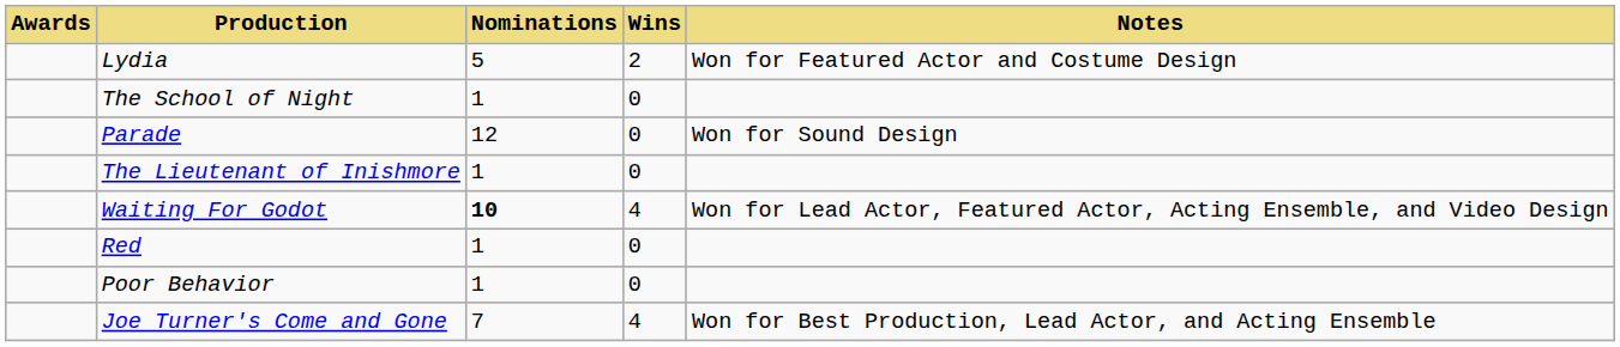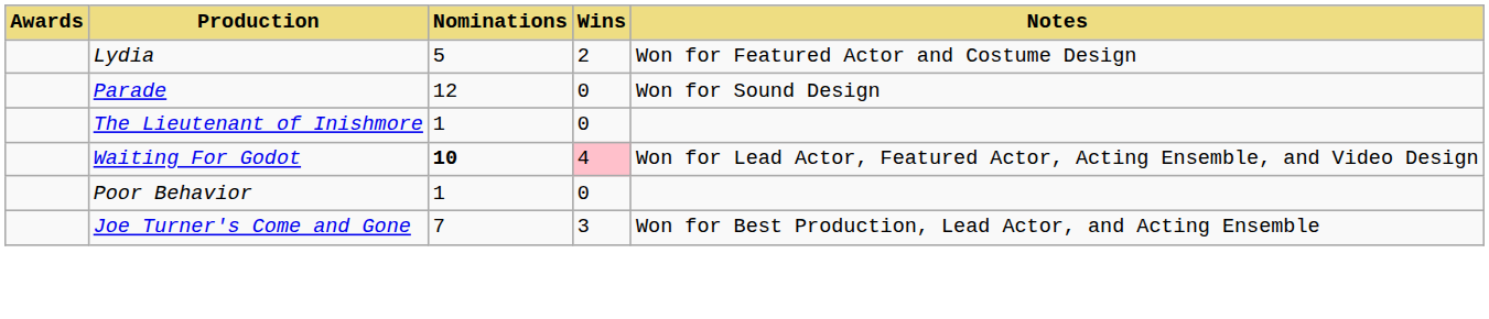- row: The School of Night | 1 | 0
Waiting For Godot | Wins: no background -> pink background
- row: Red | 1 | 0
Joe Turner's Come and Gone | Wins: 4 -> 3
